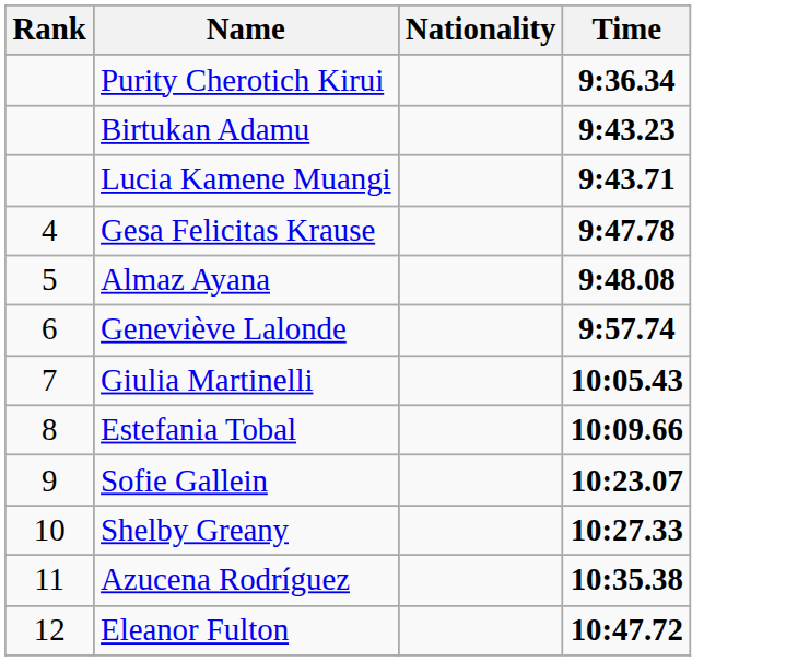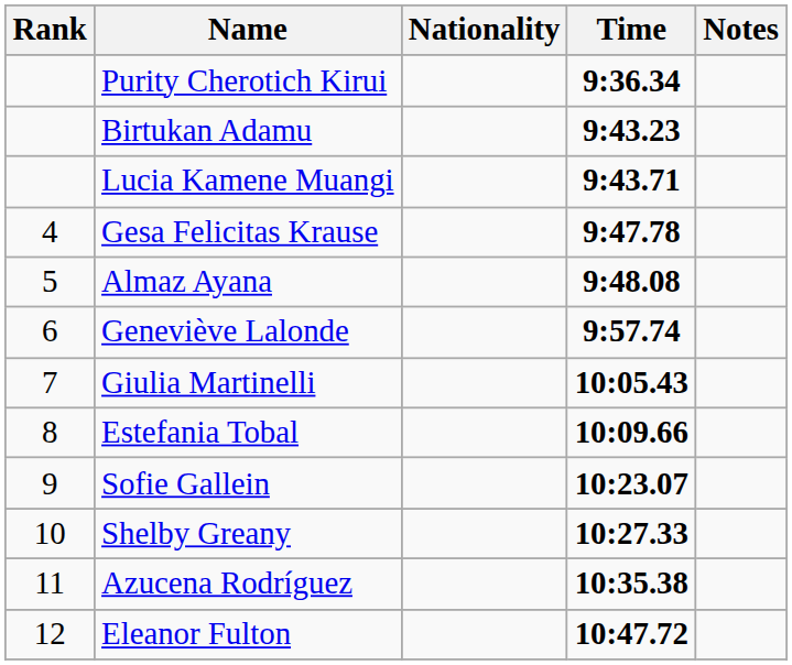+ column: Notes
